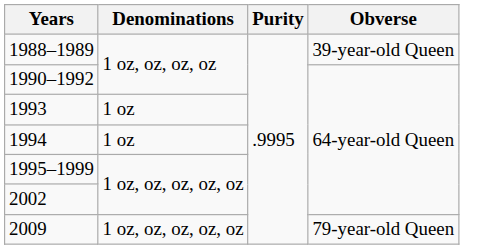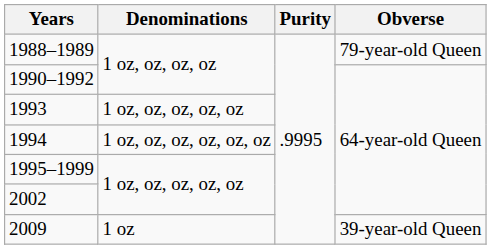1988–1989 | Obverse: 39-year-old Queen -> 79-year-old Queen
1993 | Denominations: 1 oz -> 1 oz, oz, oz, oz, oz
1994 | Denominations: 1 oz -> 1 oz, oz, oz, oz, oz, oz
2009 | Denominations: 1 oz, oz, oz, oz, oz -> 1 oz
2009 | Obverse: 79-year-old Queen -> 39-year-old Queen
